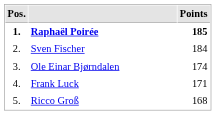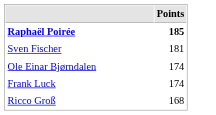- column: Pos. | 1. | 2. | 3. | 4. | 5.
Sven Fischer | Points: 184 -> 181
Frank Luck | Points: 171 -> 174
